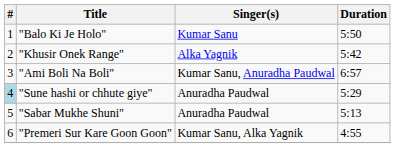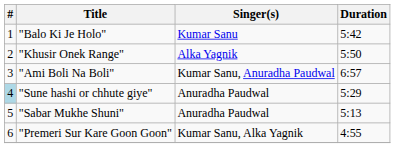"Balo Ki Je Holo" | Duration: 5:50 -> 5:42
"Khusir Onek Range" | Duration: 5:42 -> 5:50
